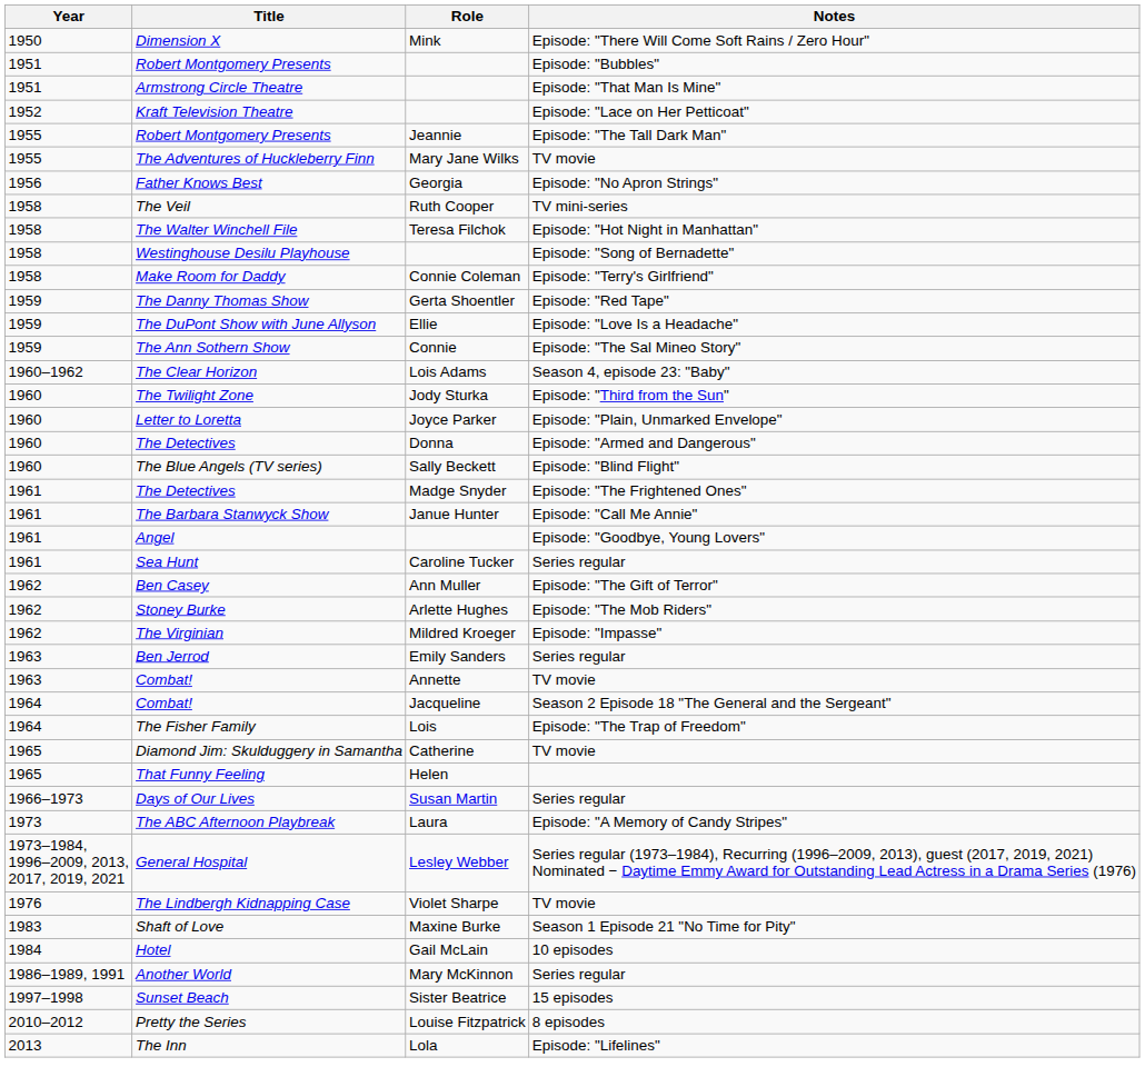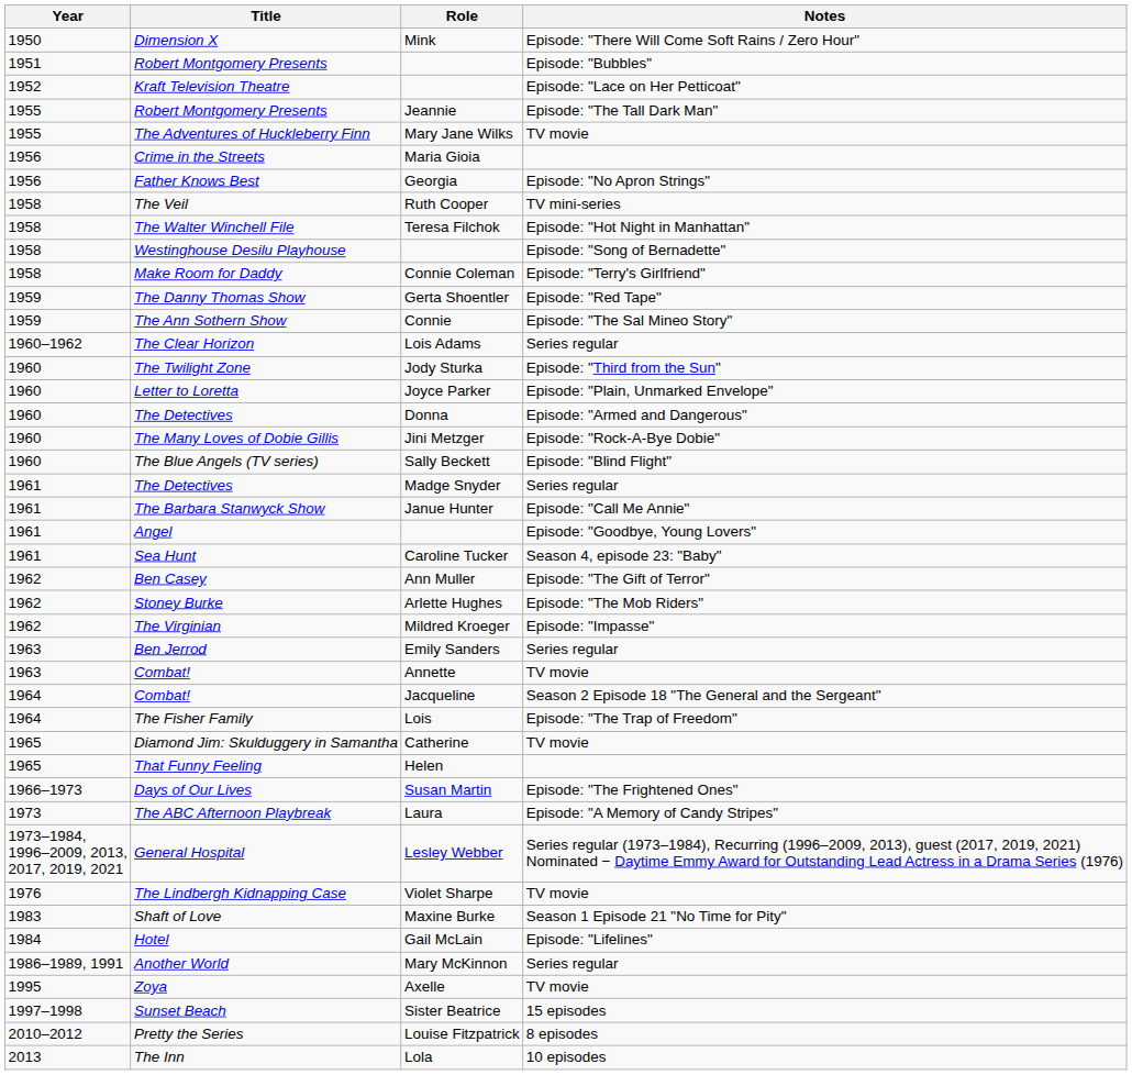- row: 1951 | Armstrong Circle Theatre | Episode: "That Man Is Mine"
+ row: 1956 | Crime in the Streets | Maria Gioia
- row: 1959 | The DuPont Show with June Allyson | Ellie | Episode: "Love Is a Headache"
The Clear Horizon | Notes: Season 4, episode 23: "Baby" -> Series regular
+ row: 1960 | The Many Loves of Dobie Gillis | Jini Metzger | Episode: "Rock-A-Bye Dobie"
The Detectives / Madge Snyder | Notes: Episode: "The Frightened Ones" -> Series regular
Sea Hunt | Notes: Series regular -> Season 4, episode 23: "Baby"
Days of Our Lives | Notes: Series regular -> Episode: "The Frightened Ones"
Hotel | Notes: 10 episodes -> Episode: "Lifelines"
+ row: 1995 | Zoya | Axelle | TV movie
The Inn | Notes: Episode: "Lifelines" -> 10 episodes
